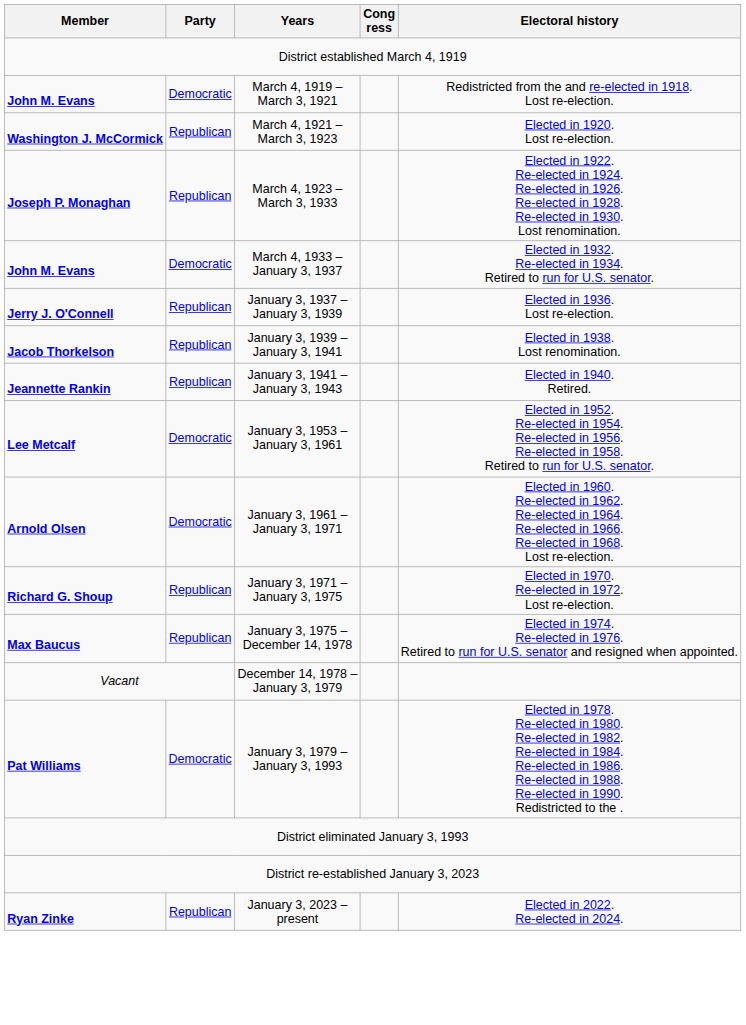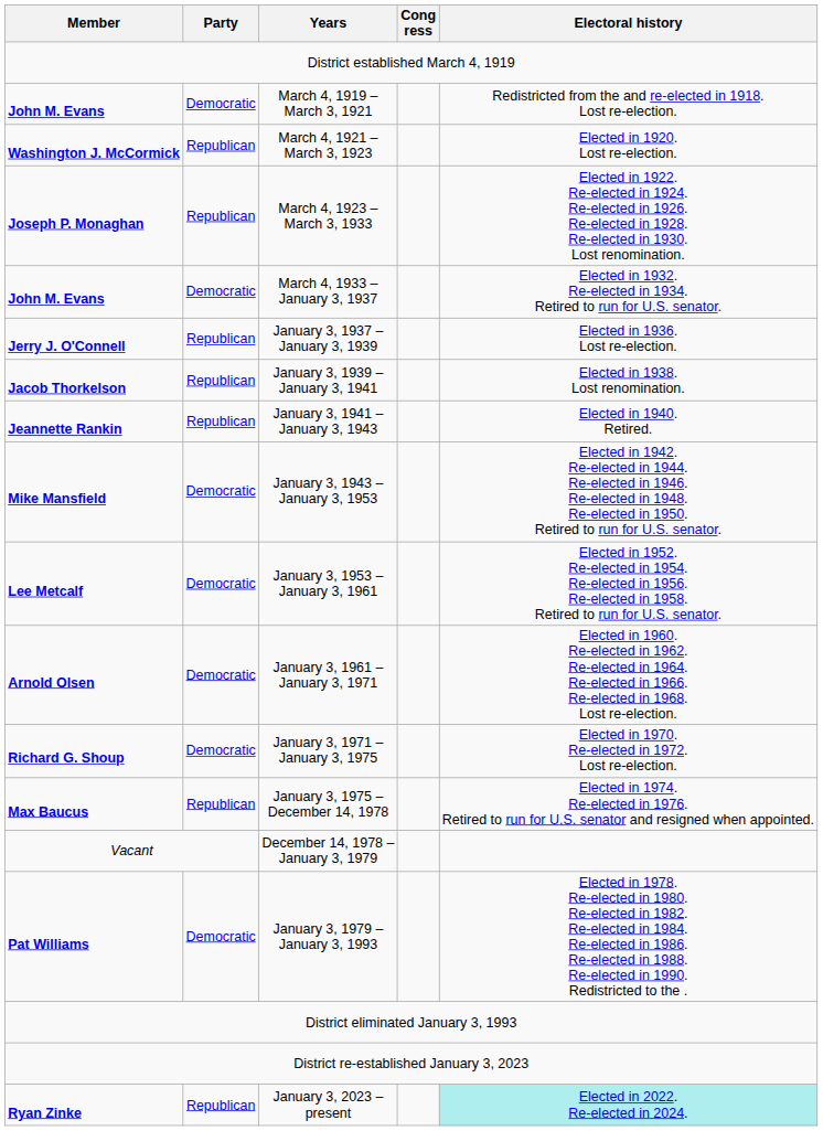+ row: Mike Mansfield | Democratic | January 3, 1943 – January 3, 1953 | Elected in 1942. Re-elected in 1944. Re-elected in 1946. Re-elected in 1948. Re-elected in 1950. Retired to run for U.S. senator.
January 3, 1971 – January 3, 1975 | Party: Republican -> Democratic
January 3, 2023 – present | Electoral history: no background -> paleturquoise background
